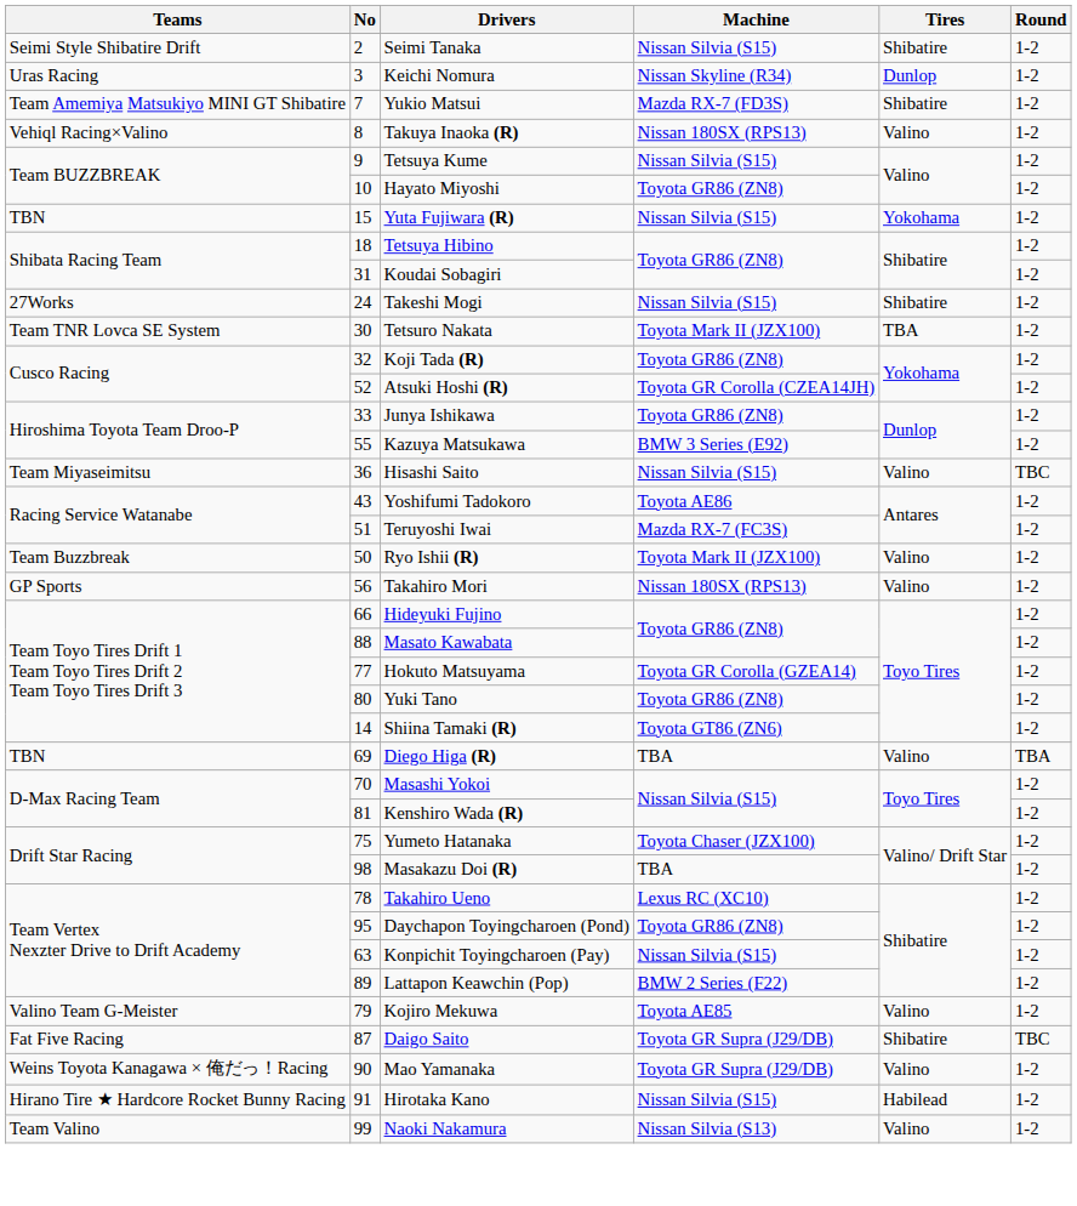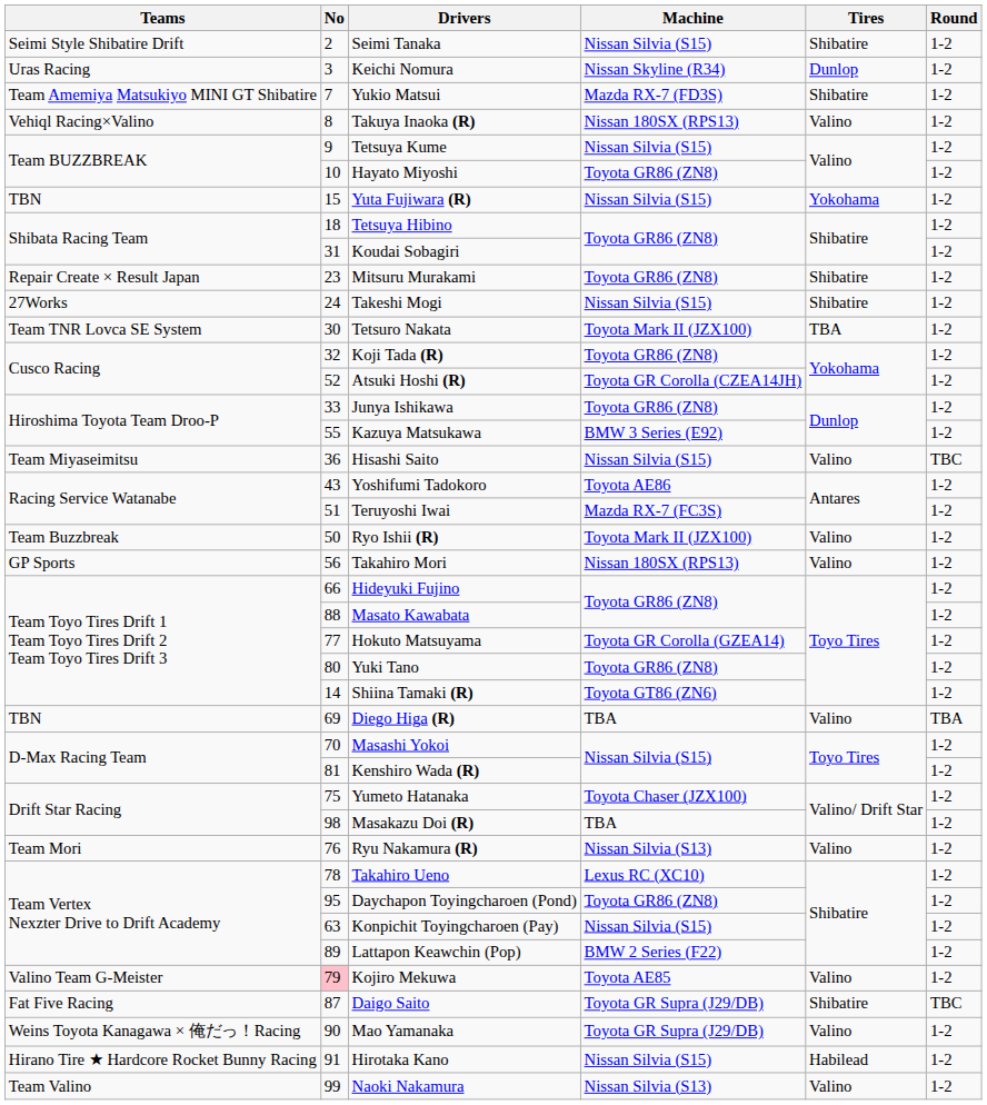+ row: Repair Create × Result Japan | 23 | Mitsuru Murakami | Toyota GR86 (ZN8) | Shibatire | 1-2
+ row: Team Mori | 76 | Ryu Nakamura (R) | Nissan Silvia (S13) | Valino | 1-2
Kojiro Mekuwa | No: no background -> pink background
